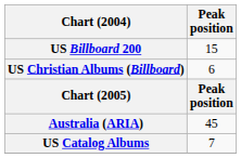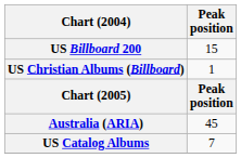US Christian Albums (Billboard) | Peak position: 6 -> 1
